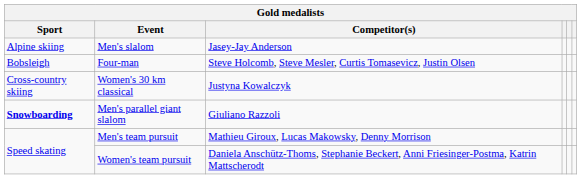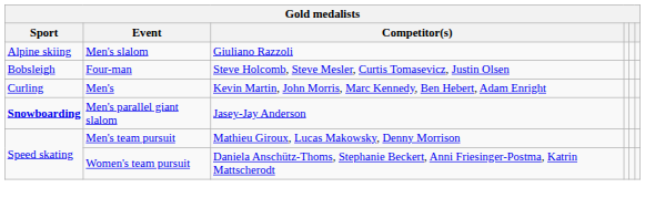Men's slalom | Competitor(s): Jasey-Jay Anderson -> Giuliano Razzoli
- row: Cross-country skiing | Women's 30 km classical | Justyna Kowalczyk
+ row: Curling | Men's | Kevin Martin, John Morris, Marc Kennedy, Ben Hebert, Adam Enright
Men's parallel giant slalom | Competitor(s): Giuliano Razzoli -> Jasey-Jay Anderson
